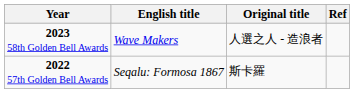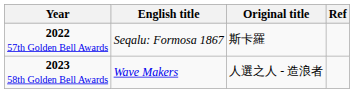rows swapped: 2022 57th Golden Bell Awards <-> 2023 58th Golden Bell Awards
